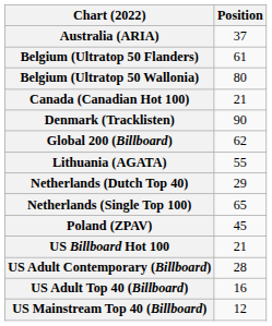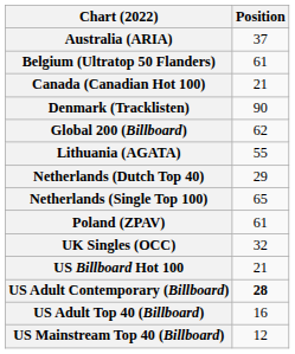- row: Belgium (Ultratop 50 Wallonia) | 80
Poland (ZPAV) | Position: 45 -> 61
+ row: UK Singles (OCC) | 32
US Adult Contemporary (Billboard) | Position: normal -> bold
